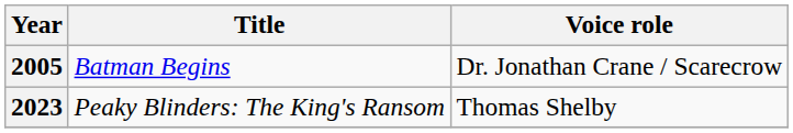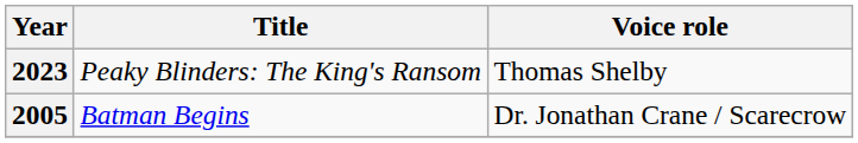rows swapped: 2005 <-> 2023
